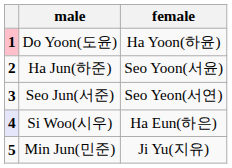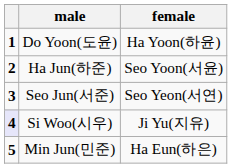Do Yoon(도윤) | column 1: pink background -> no background
Si Woo(시우) | female: Ha Eun(하은) -> Ji Yu(지유)
Min Jun(민준) | female: Ji Yu(지유) -> Ha Eun(하은)
